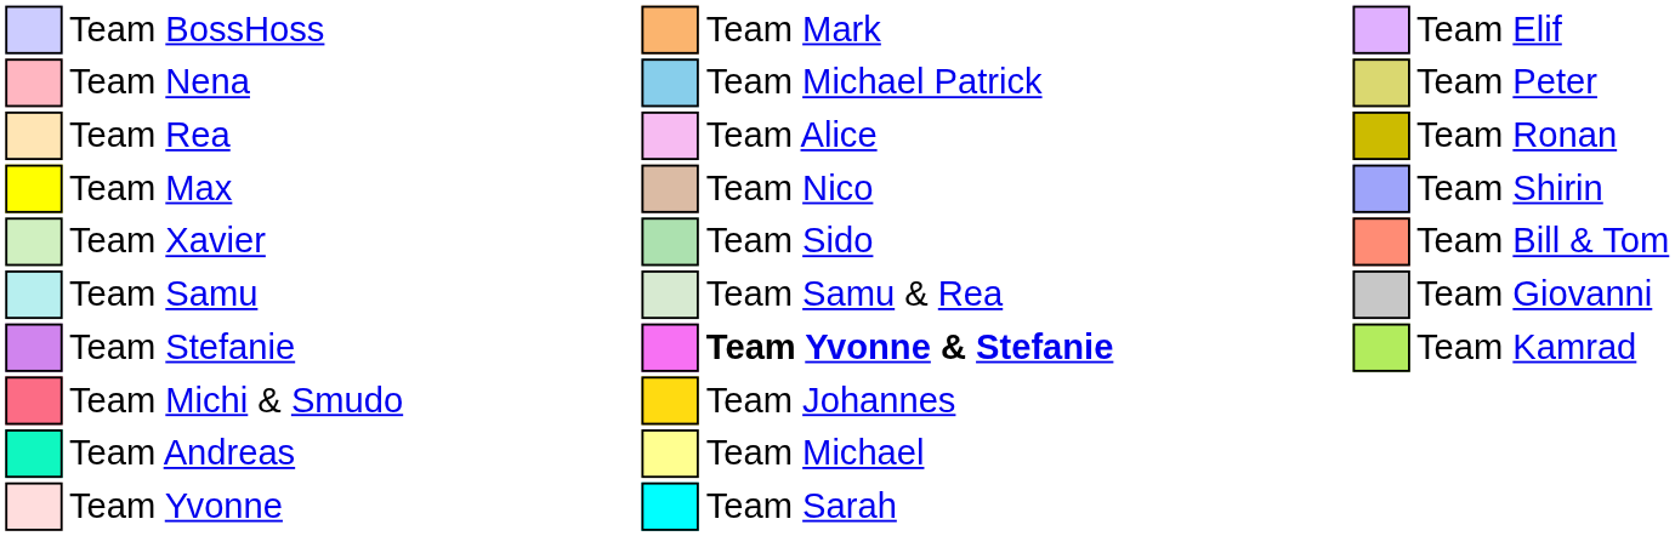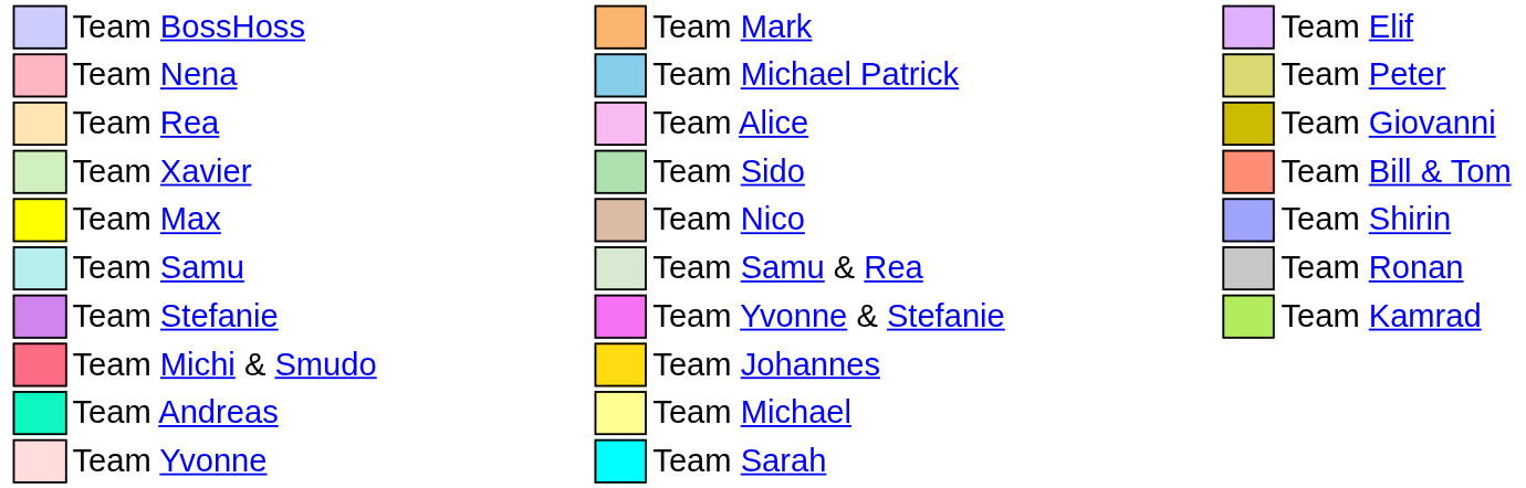Team Rea | column 14: Team Ronan -> Team Giovanni
rows swapped: Team Xavier <-> Team Max
Team Samu | column 14: Team Giovanni -> Team Ronan
Team Stefanie | column 8: bold -> normal
